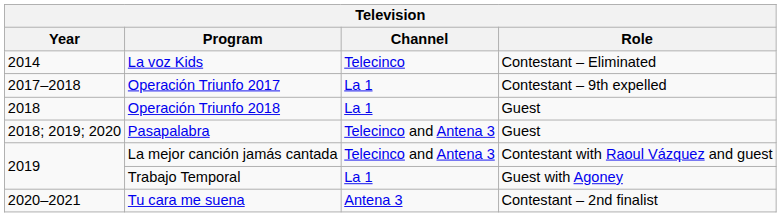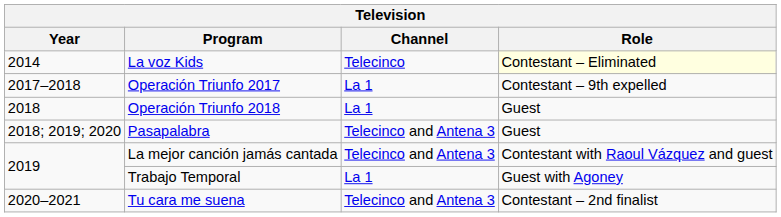La voz Kids | Role: no background -> lightyellow background
Tu cara me suena | Channel: Antena 3 -> Telecinco and Antena 3
